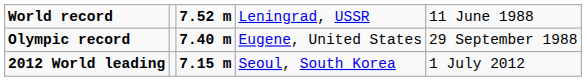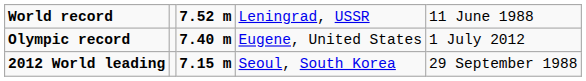Olympic record | column 5: 29 September 1988 -> 1 July 2012
2012 World leading | column 5: 1 July 2012 -> 29 September 1988
